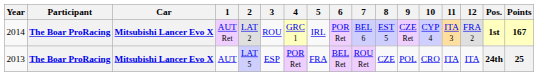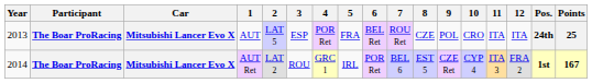rows swapped: AUT <-> AUT Ret
